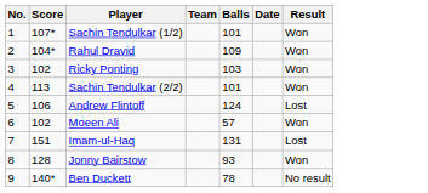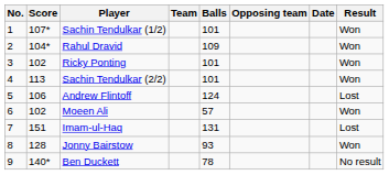+ column: Opposing team
Ricky Ponting | Balls: 103 -> 101
